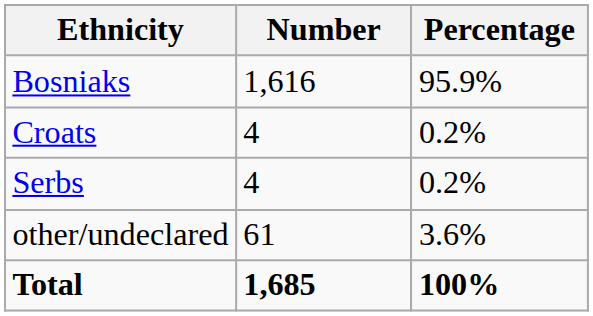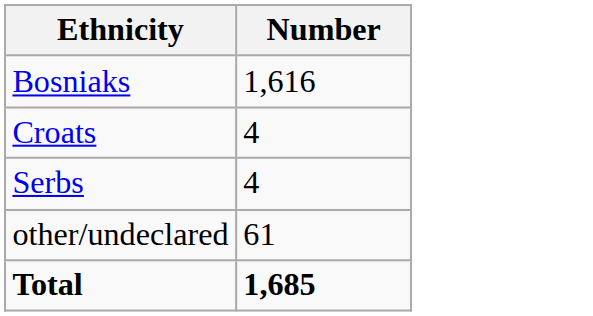- column: Percentage | 95.9% | 0.2% | 0.2% | 3.6% | 100%
